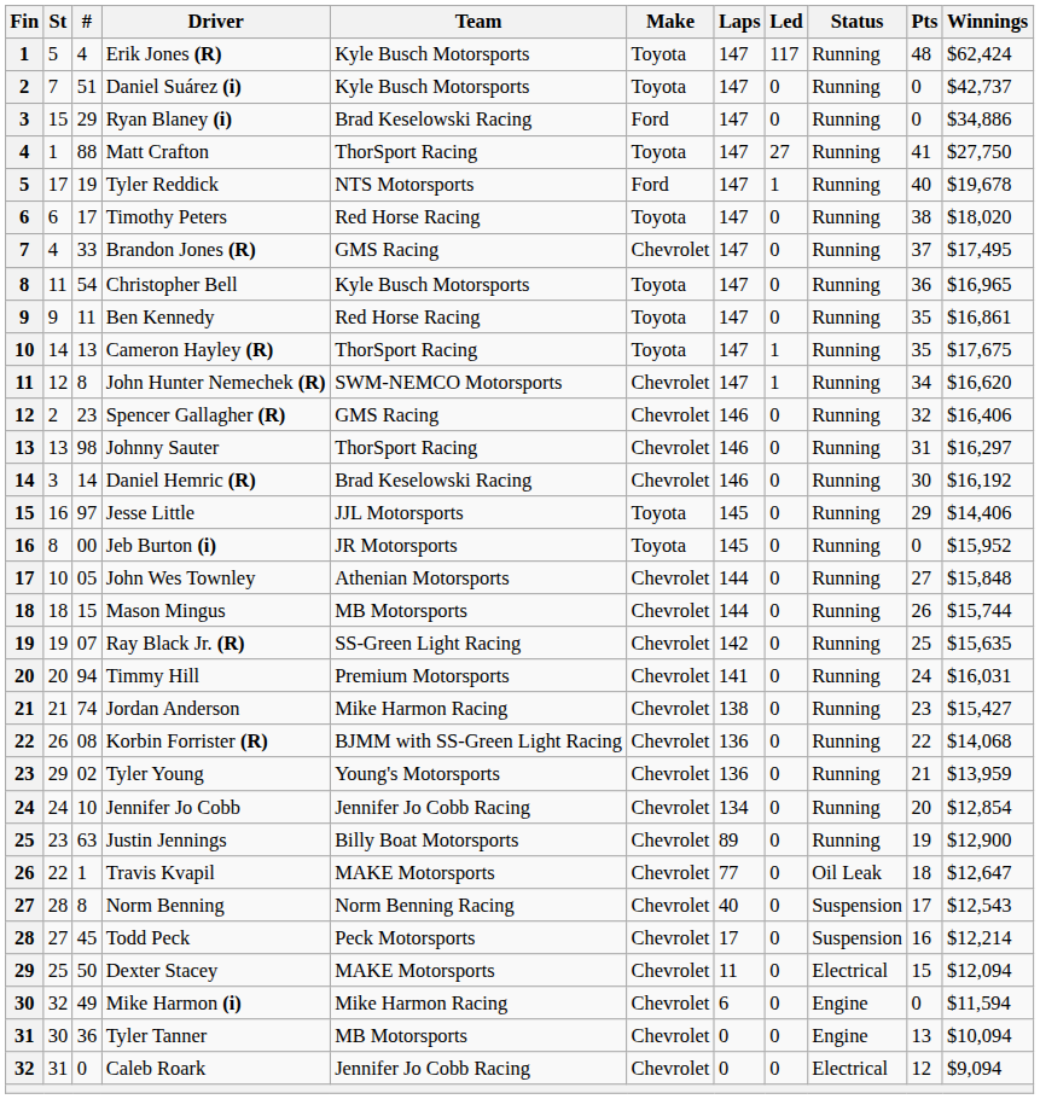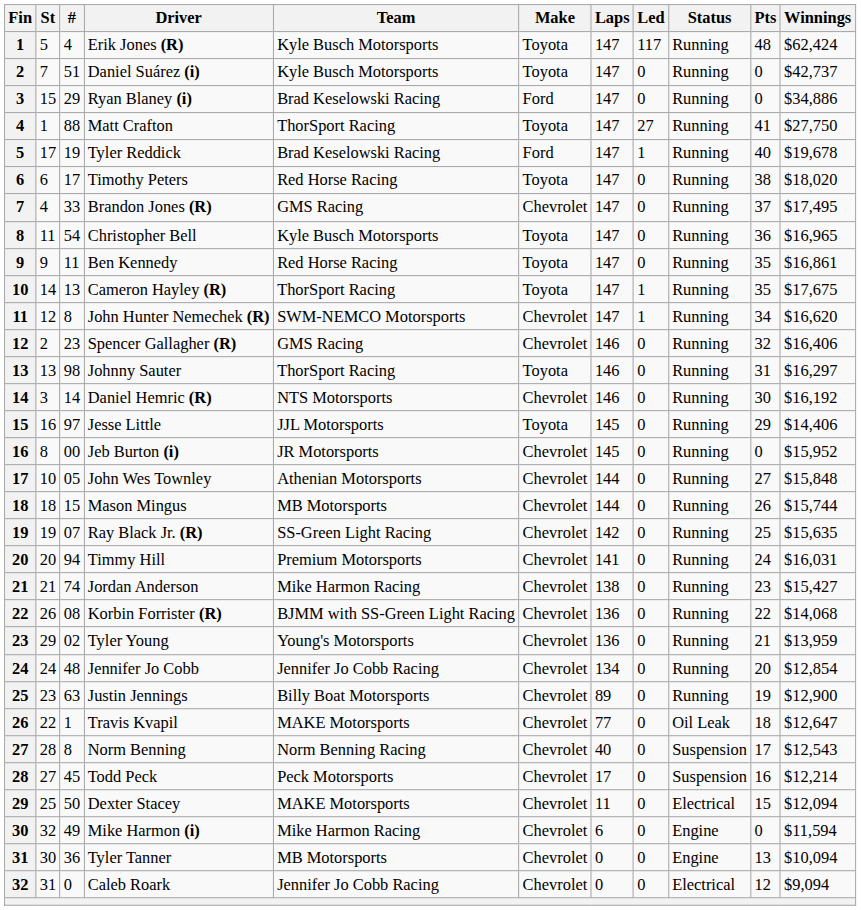Tyler Reddick | Team: NTS Motorsports -> Brad Keselowski Racing
Johnny Sauter | Make: Chevrolet -> Toyota
Daniel Hemric (R) | Team: Brad Keselowski Racing -> NTS Motorsports
Jeb Burton (i) | Make: Toyota -> Chevrolet
Jennifer Jo Cobb | #: 10 -> 48
